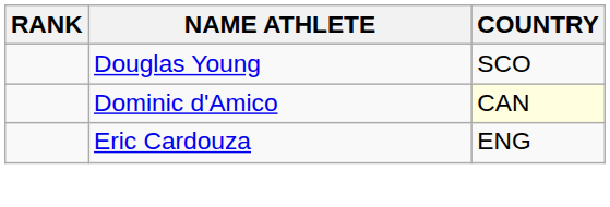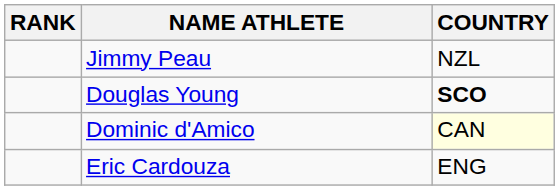+ row: Jimmy Peau | NZL
Douglas Young | COUNTRY: normal -> bold
